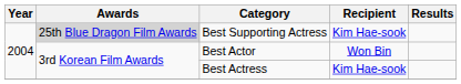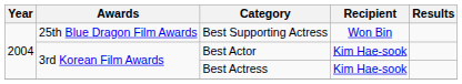Best Supporting Actress | Awards: lightgrey background -> no background
Best Supporting Actress | Recipient: Kim Hae-sook -> Won Bin
Best Actor | Recipient: Won Bin -> Kim Hae-sook
